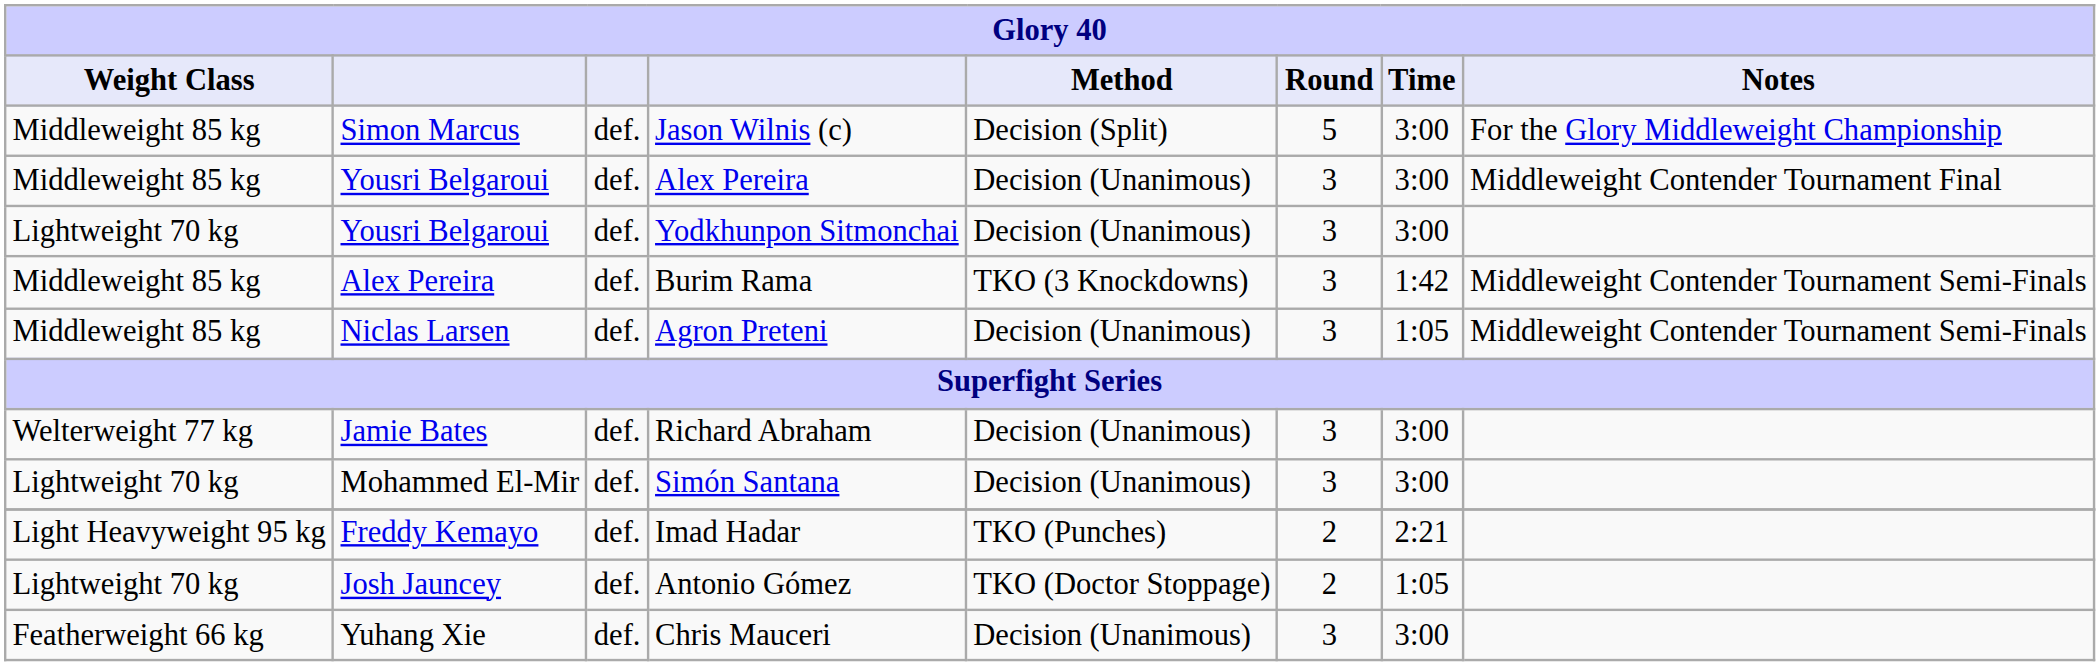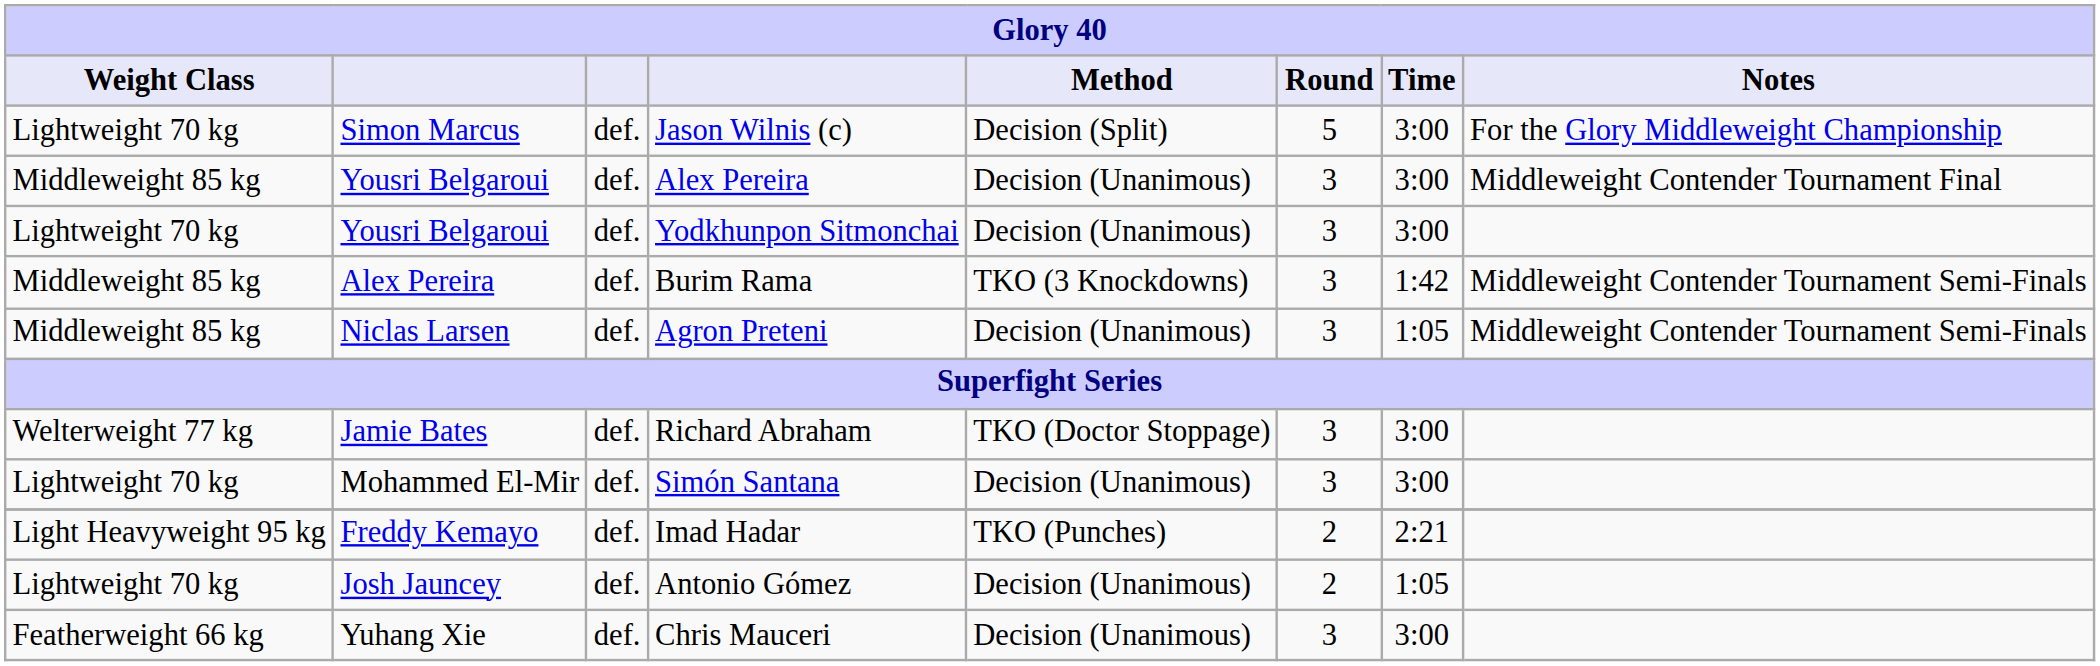Jason Wilnis (c) | Weight Class: Middleweight 85 kg -> Lightweight 70 kg
Richard Abraham | Method: Decision (Unanimous) -> TKO (Doctor Stoppage)
Antonio Gómez | Method: TKO (Doctor Stoppage) -> Decision (Unanimous)
